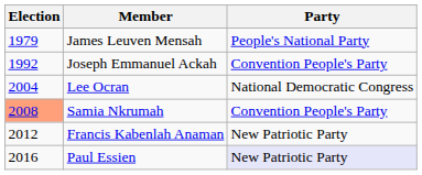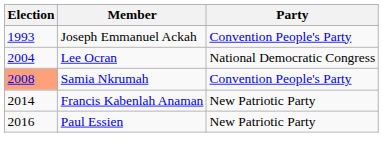- row: 1979 | James Leuven Mensah | People's National Party
Joseph Emmanuel Ackah | Election: 1992 -> 1993
Francis Kabenlah Anaman | Election: 2012 -> 2014
Paul Essien | Party: lavender background -> no background
